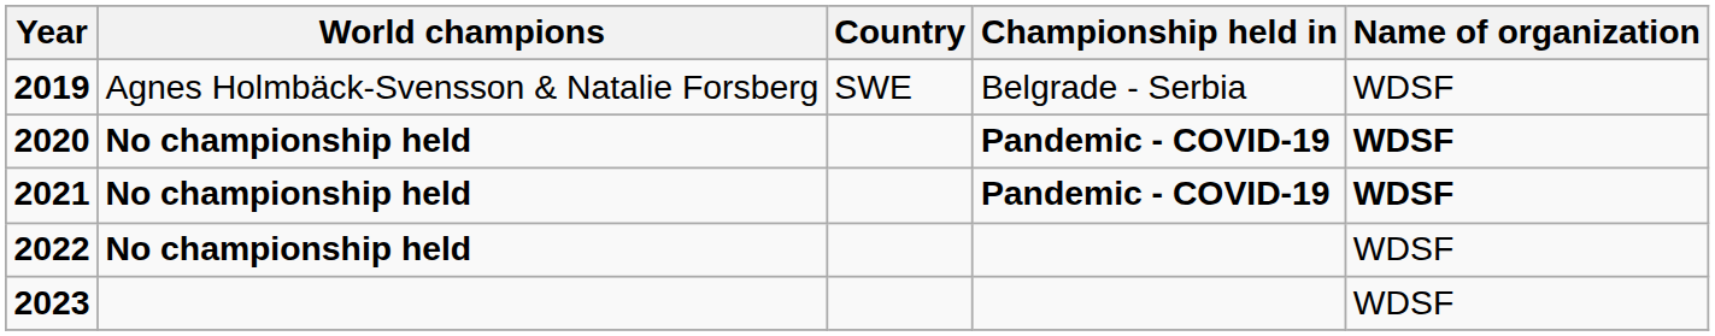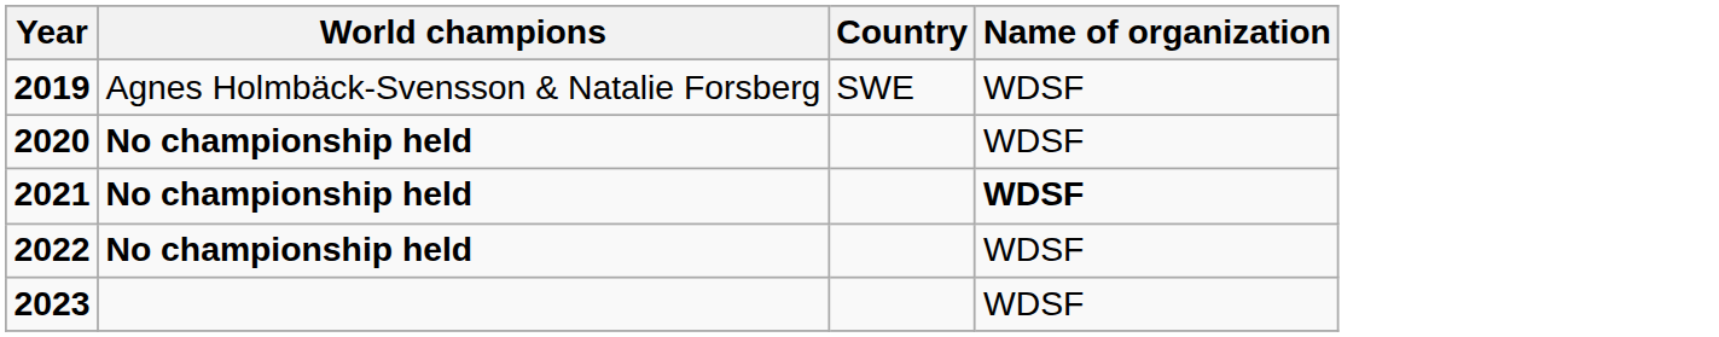- column: Championship held in | Belgrade - Serbia | Pandemic - COVID-19 | Pandemic - COVID-19
2020 | Name of organization: bold -> normal
